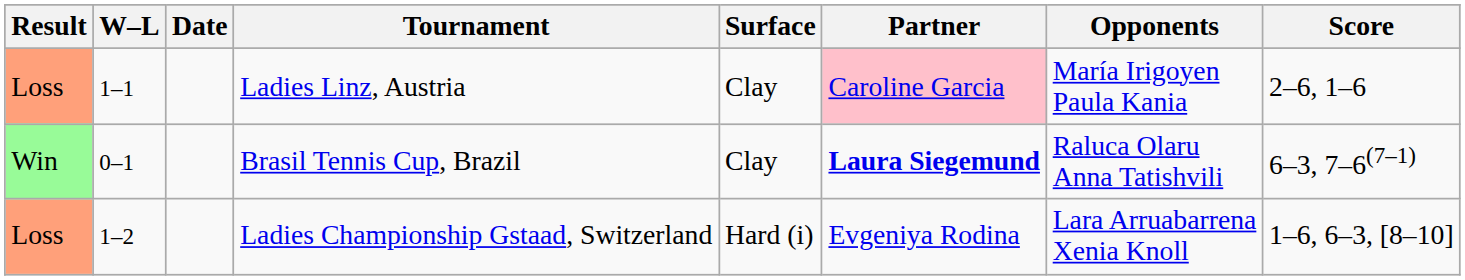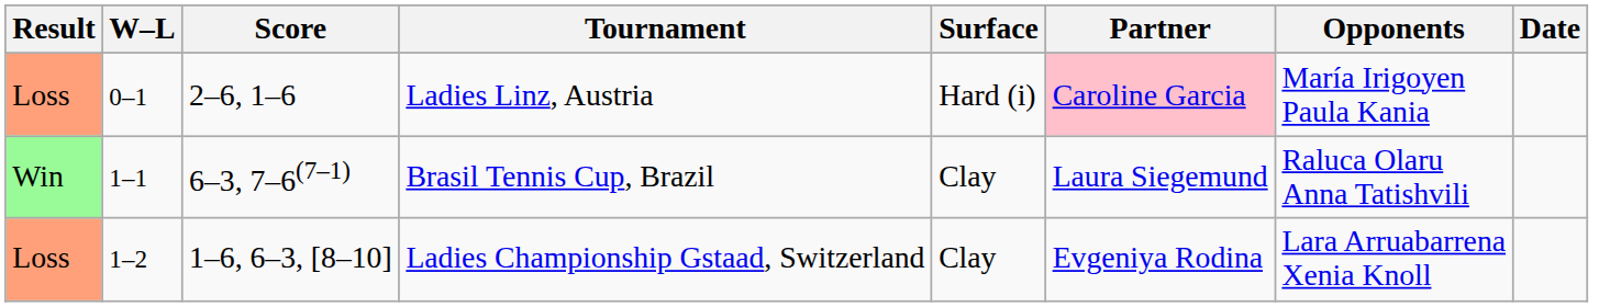columns swapped: Date <-> Score
Ladies Linz, Austria | W–L: 1–1 -> 0–1
Ladies Linz, Austria | Surface: Clay -> Hard (i)
Brasil Tennis Cup, Brazil | W–L: 0–1 -> 1–1
Brasil Tennis Cup, Brazil | Partner: bold -> normal
Ladies Championship Gstaad, Switzerland | Surface: Hard (i) -> Clay
